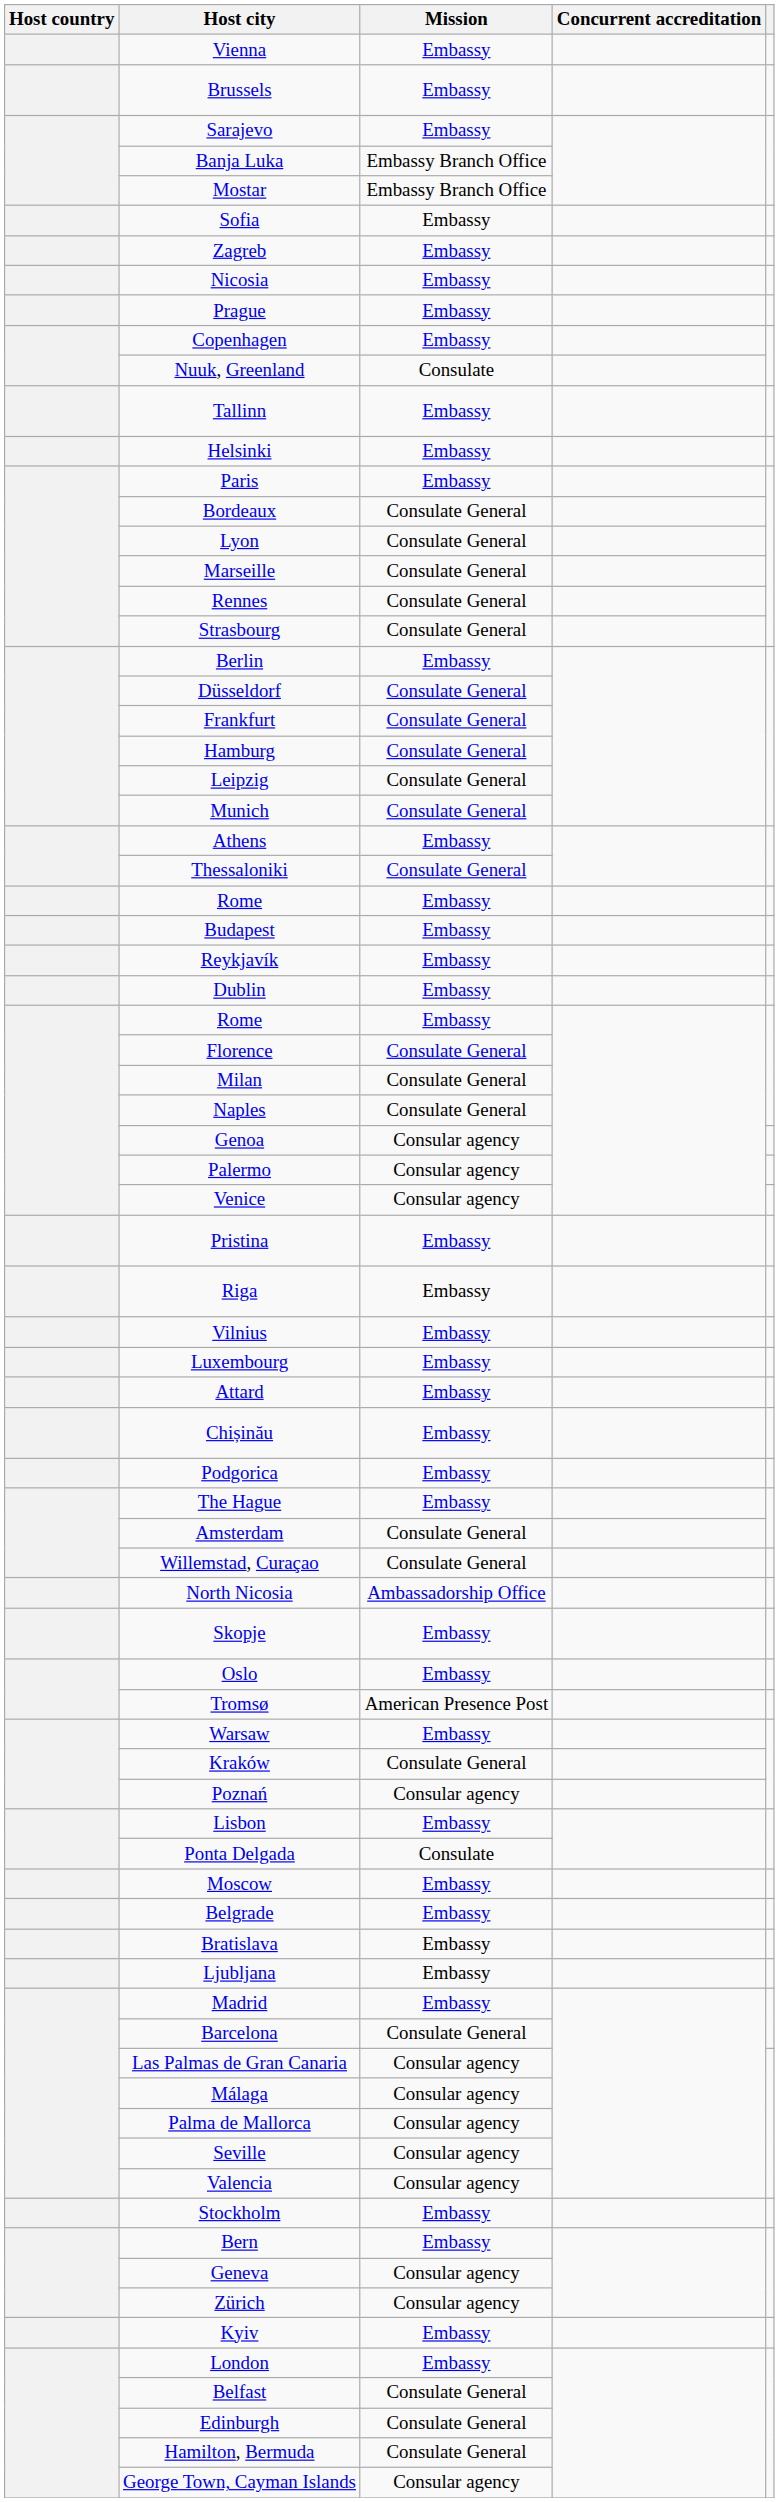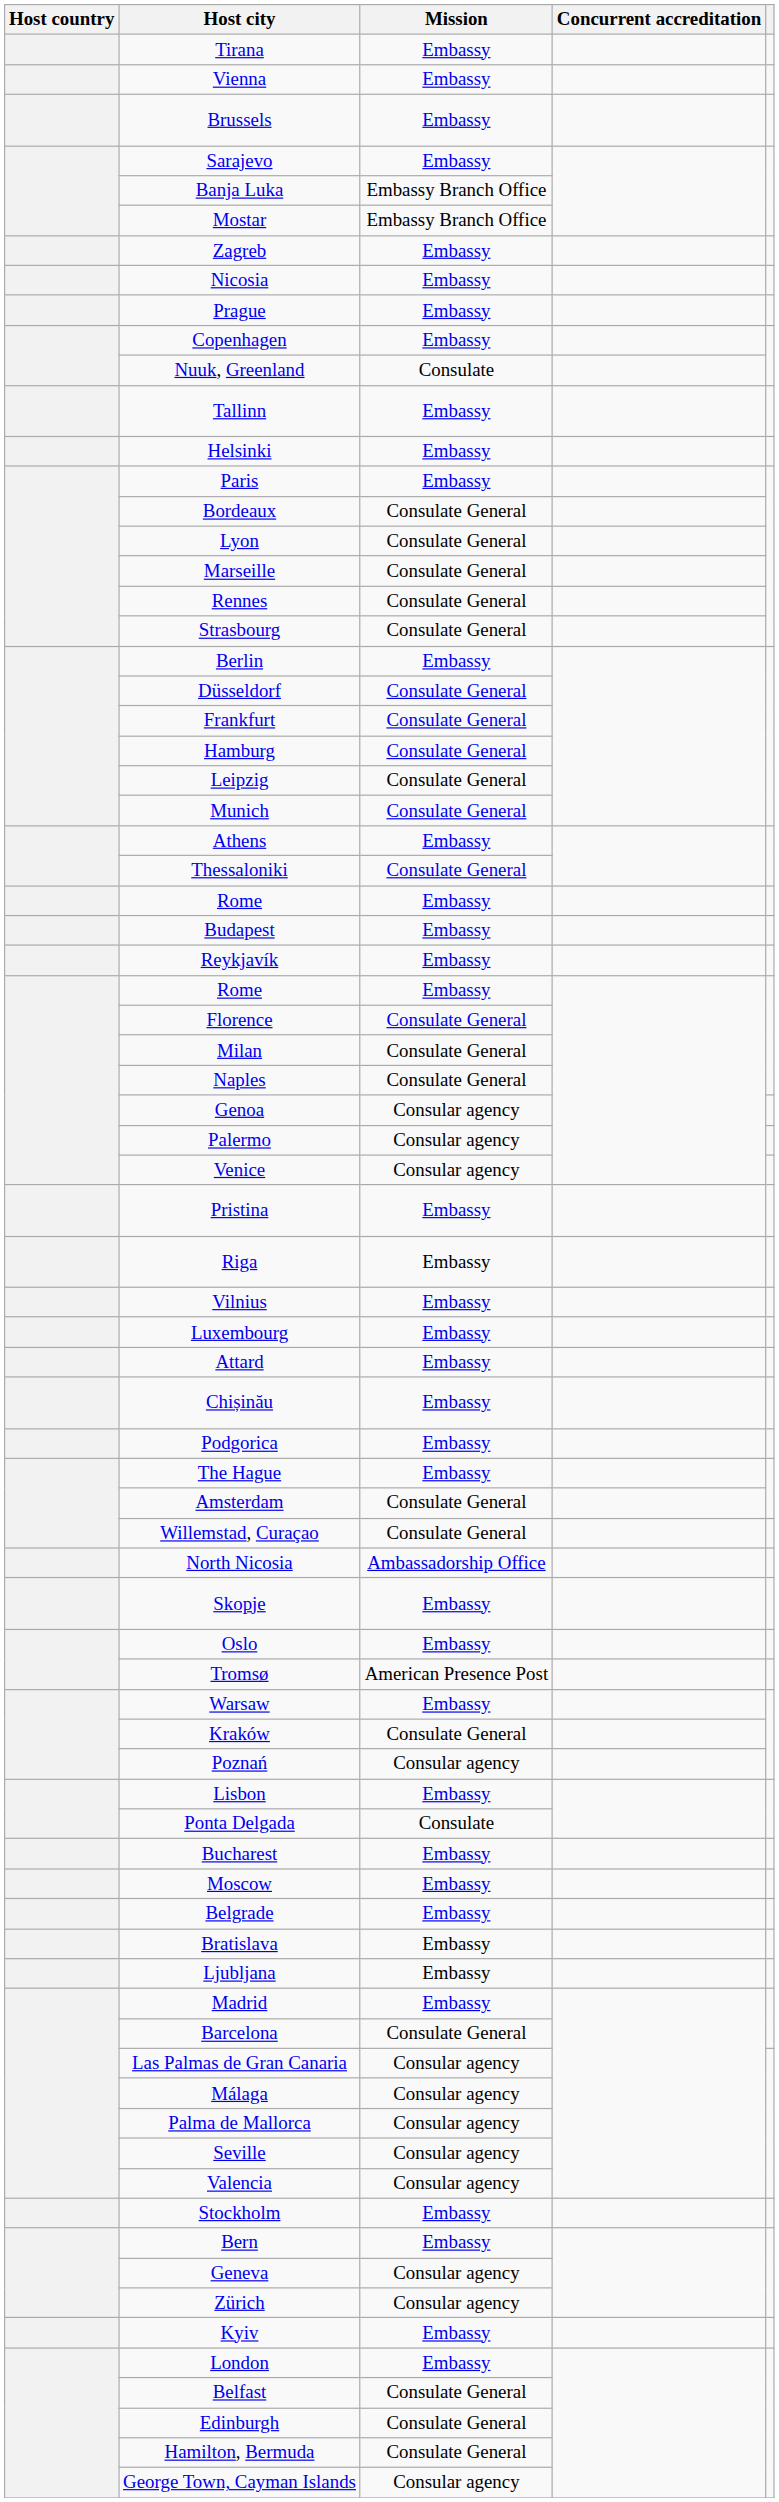+ row: Tirana | Embassy
- row: Sofia | Embassy
- row: Dublin | Embassy
+ row: Bucharest | Embassy
